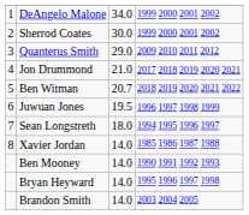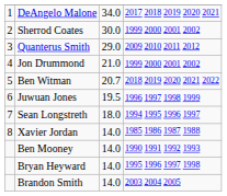DeAngelo Malone | column 4: 1999 2000 2001 2002 -> 2017 2018 2019 2020 2021
Jon Drummond | column 4: 2017 2018 2019 2020 2021 -> 1999 2000 2001 2002
